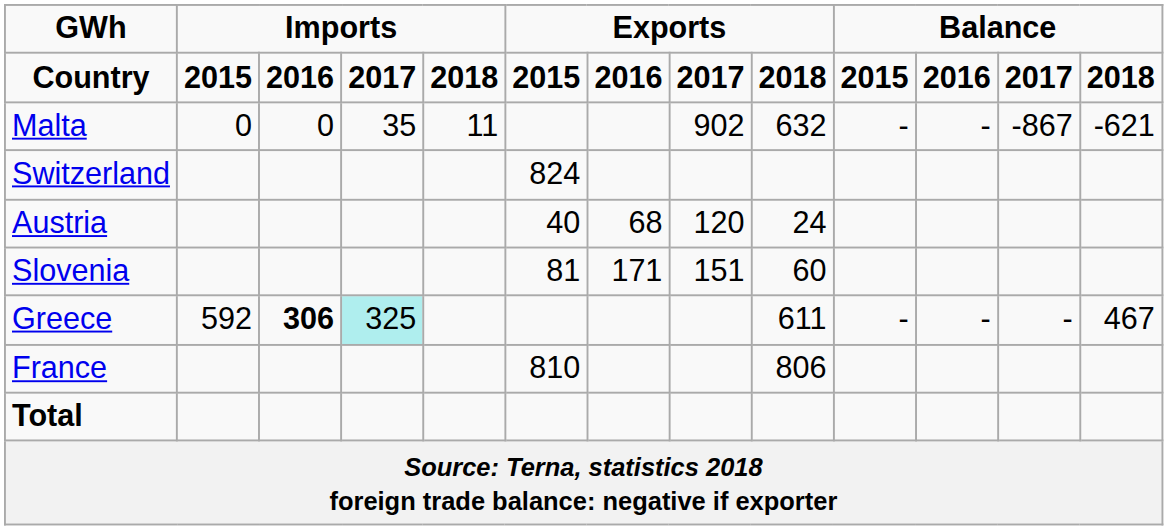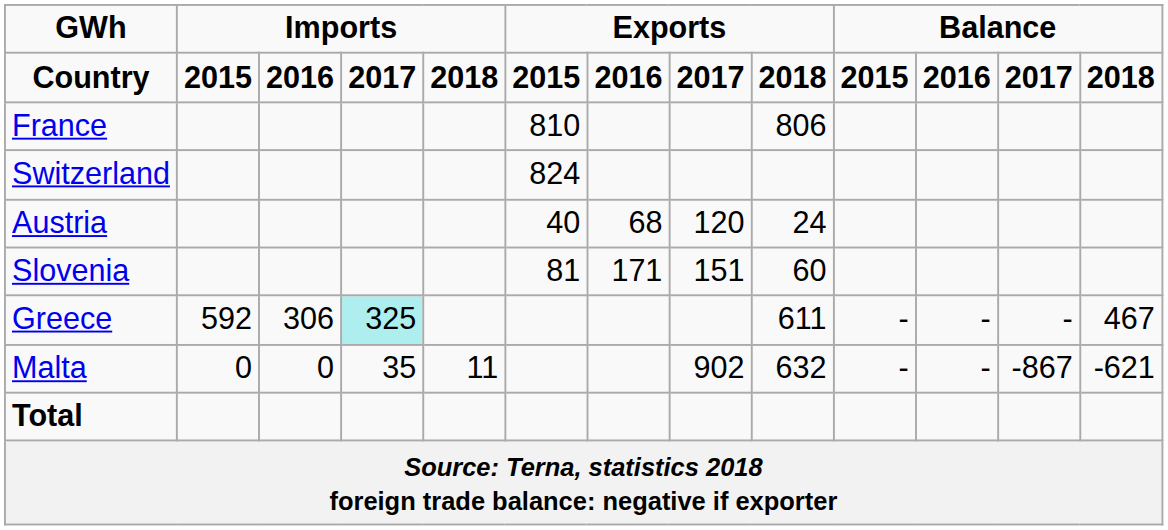rows swapped: France <-> Malta
Greece | column 3: bold -> normal
